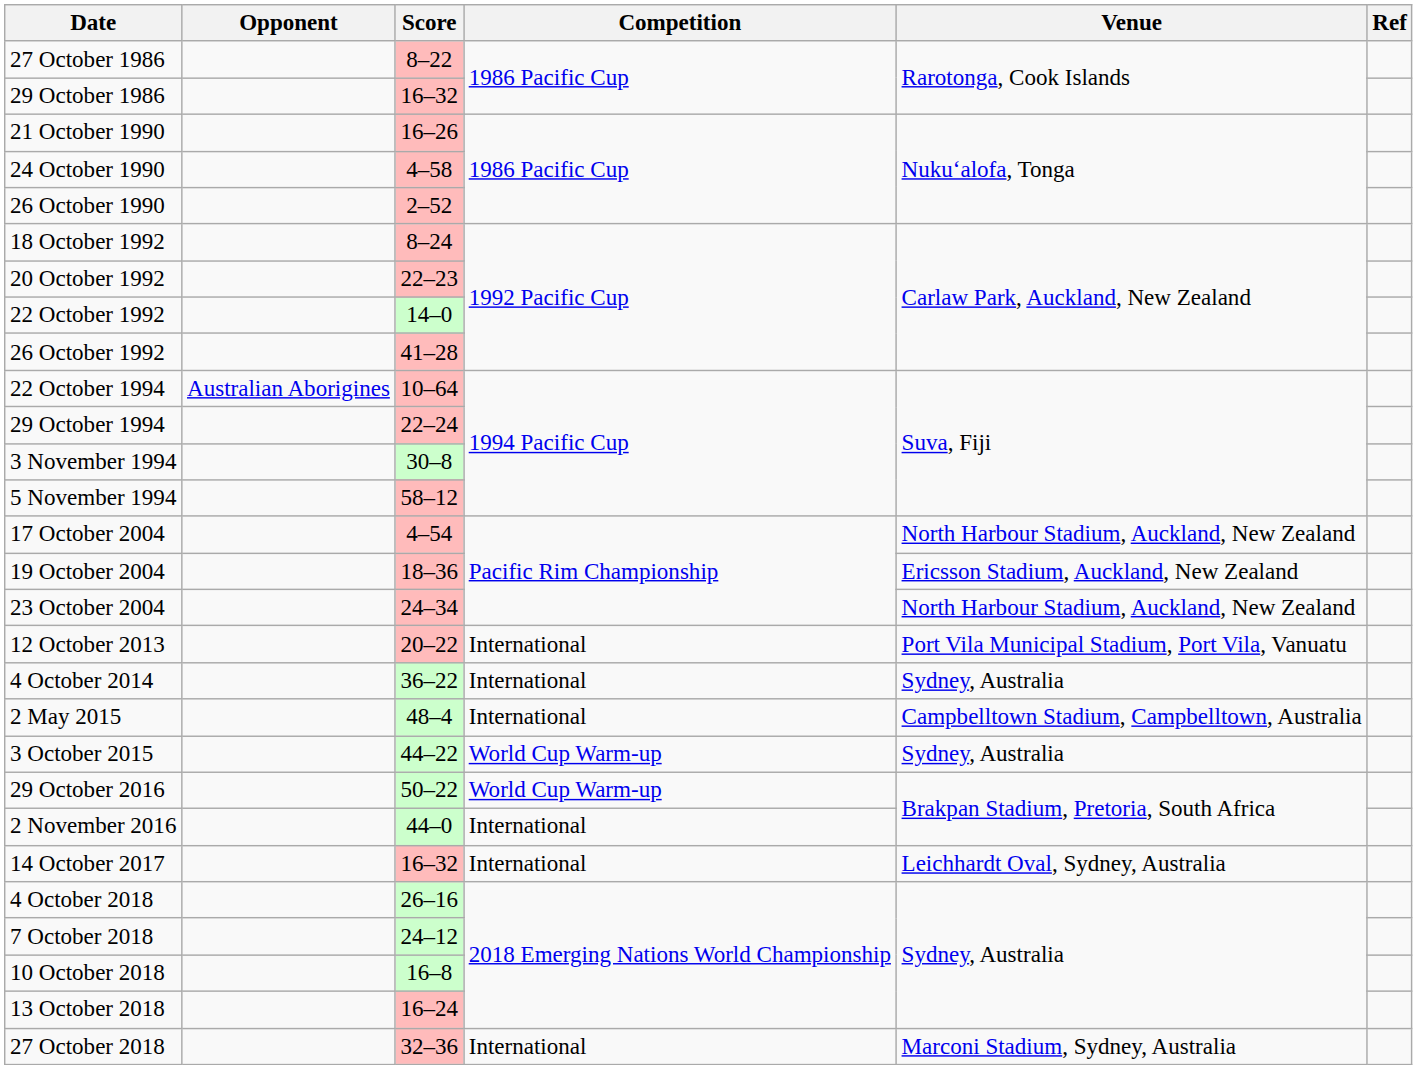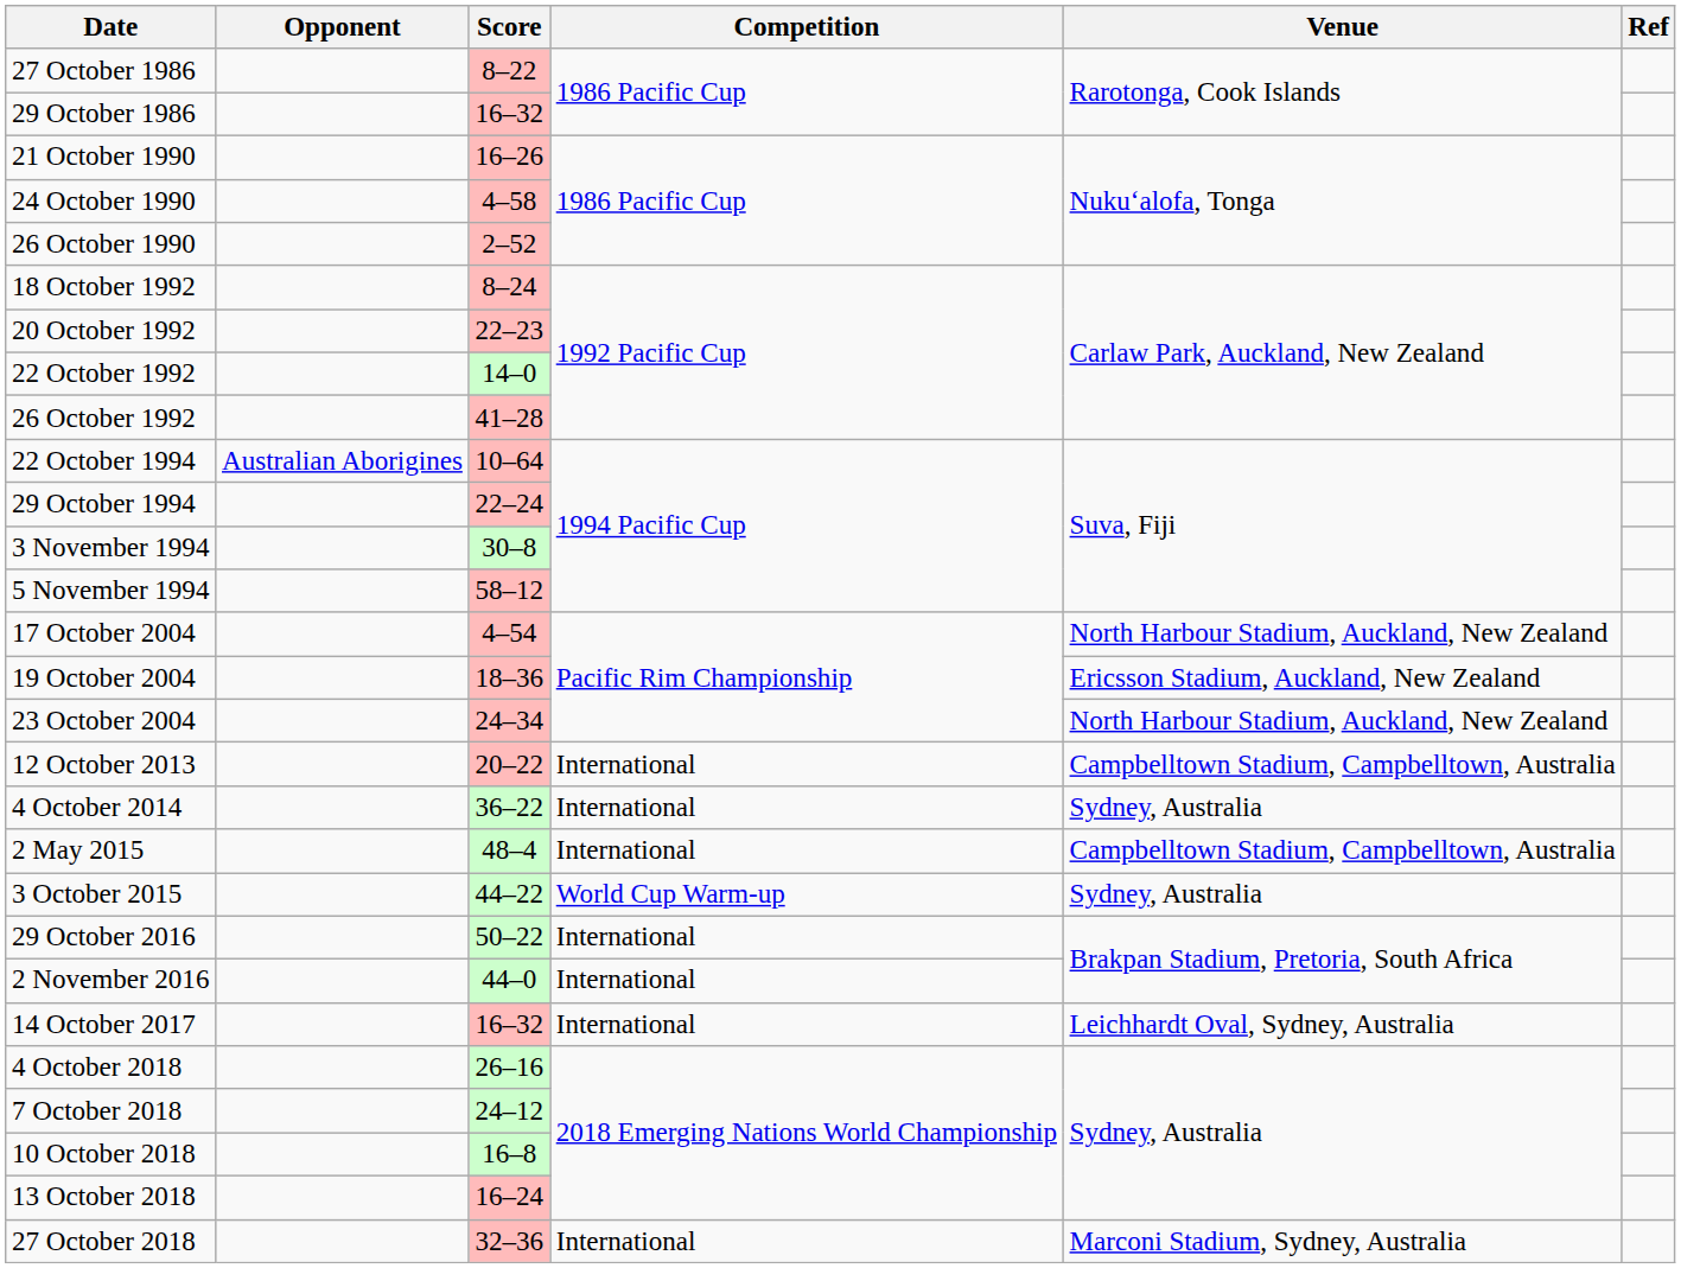12 October 2013 | Venue: Port Vila Municipal Stadium, Port Vila, Vanuatu -> Campbelltown Stadium, Campbelltown, Australia
29 October 2016 | Competition: World Cup Warm-up -> International
